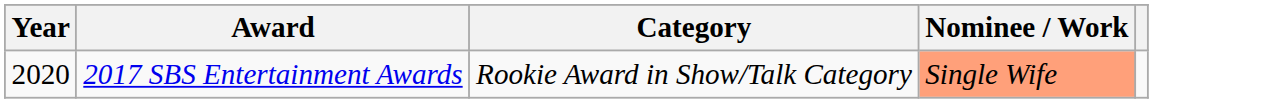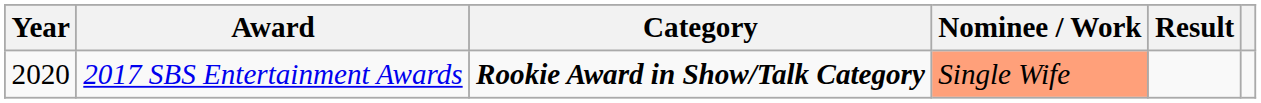+ column: Result
2017 SBS Entertainment Awards | Category: normal -> bold
